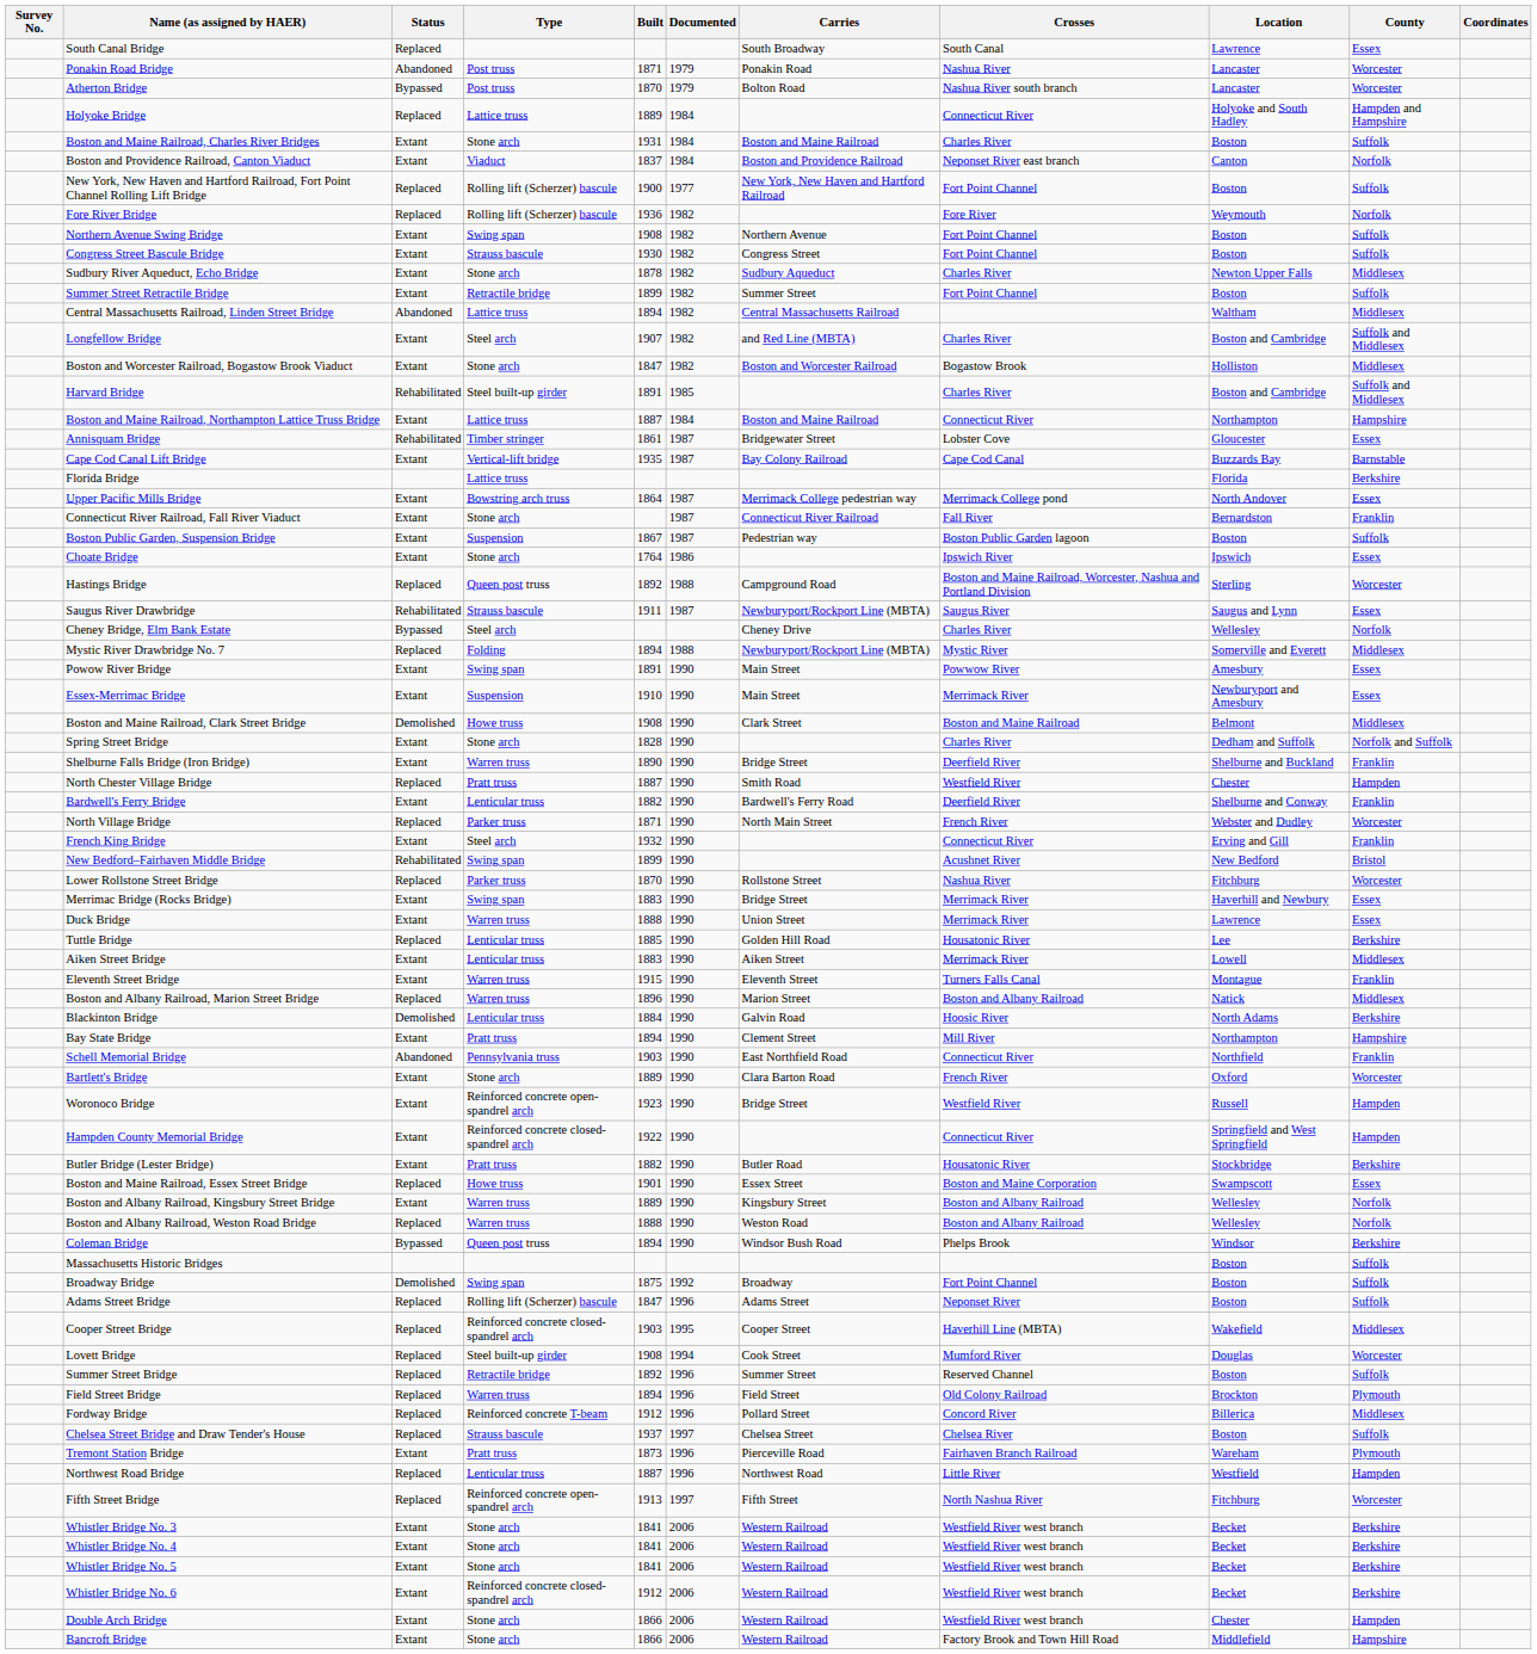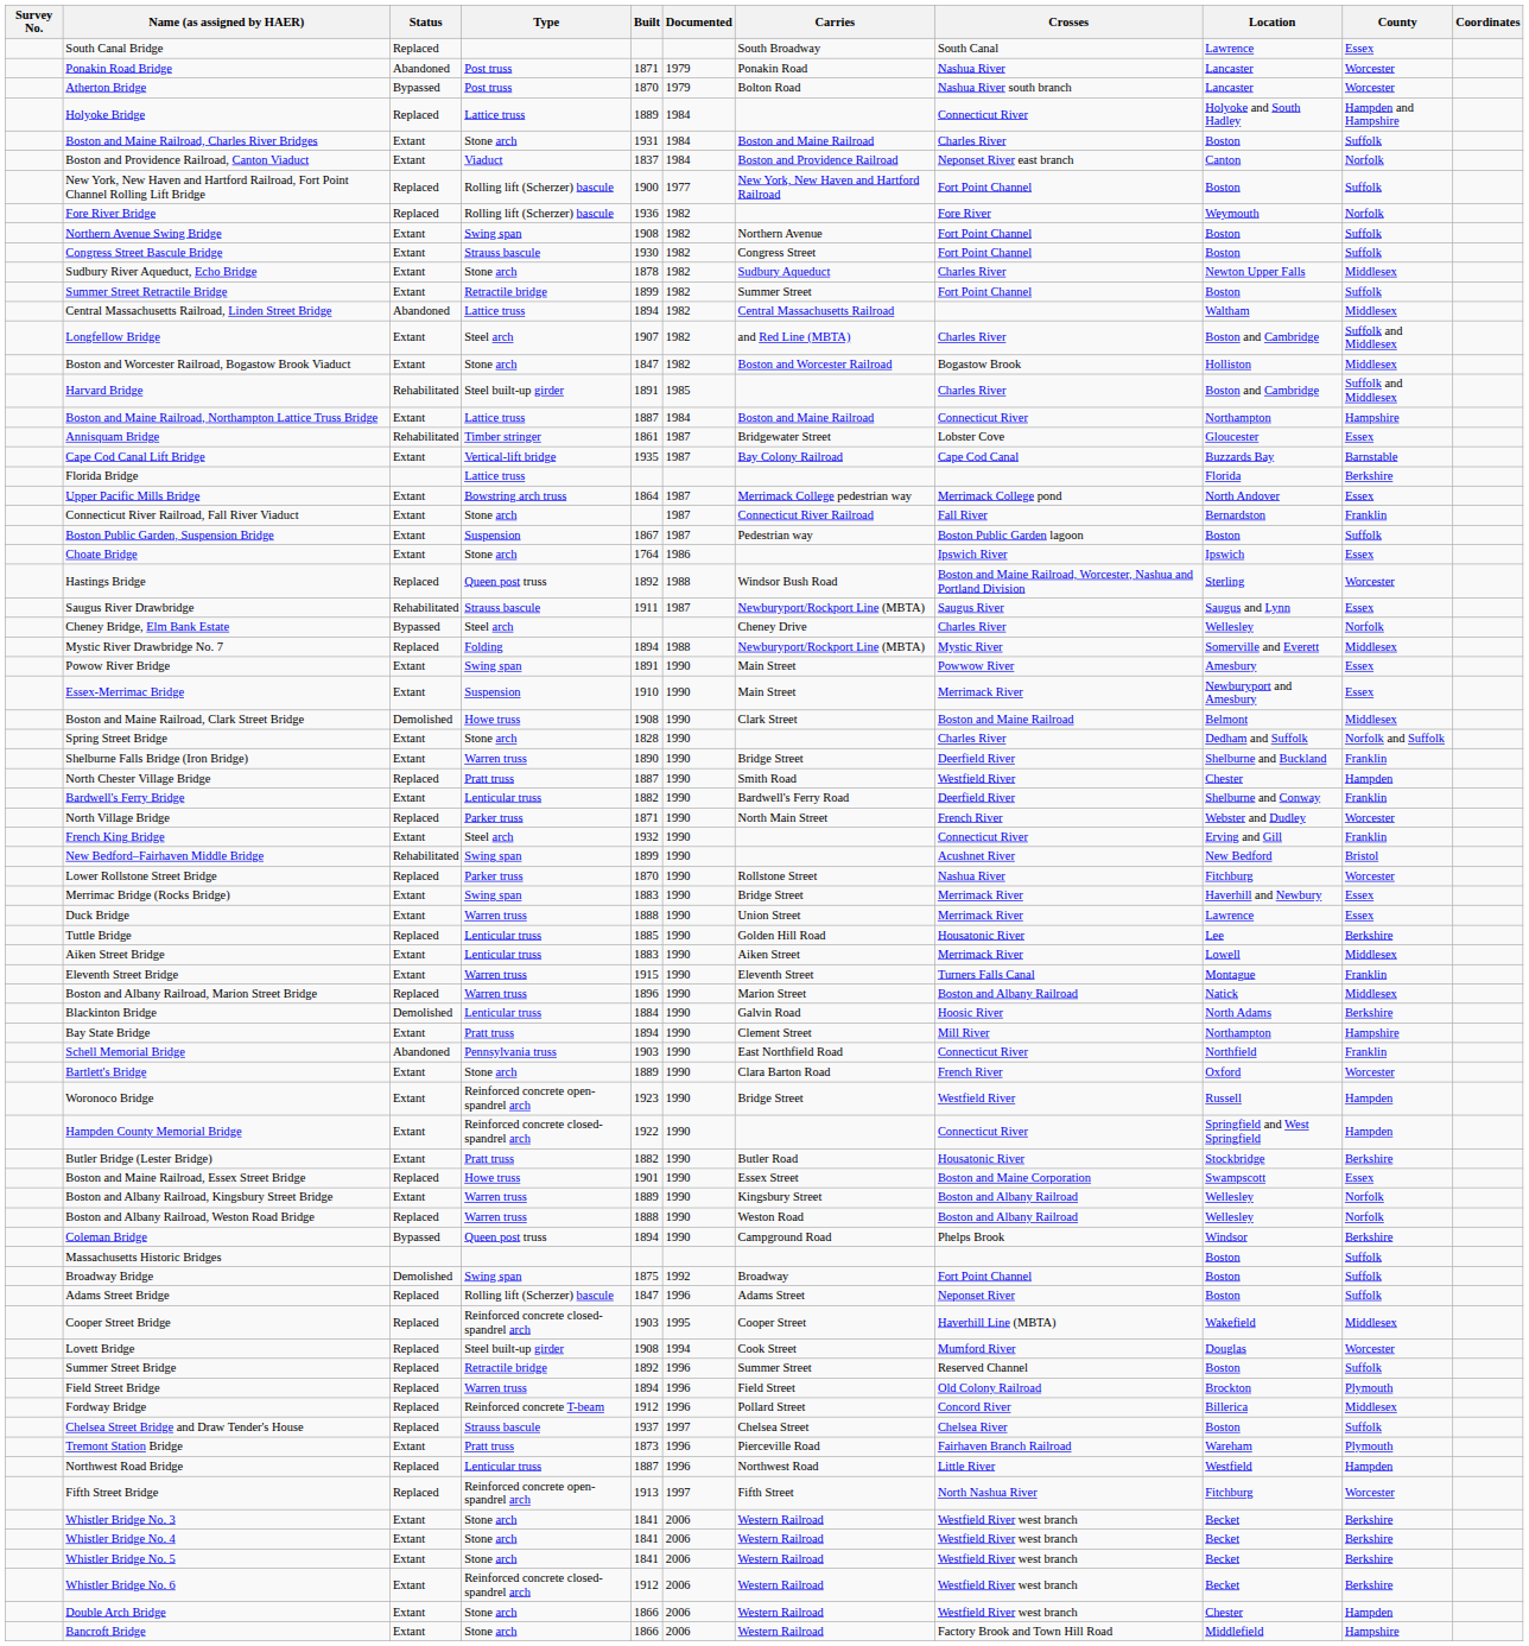Hastings Bridge | Carries: Campground Road -> Windsor Bush Road
Coleman Bridge | Carries: Windsor Bush Road -> Campground Road
